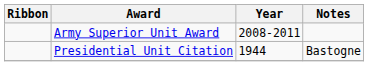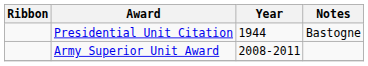rows swapped: Presidential Unit Citation <-> Army Superior Unit Award
